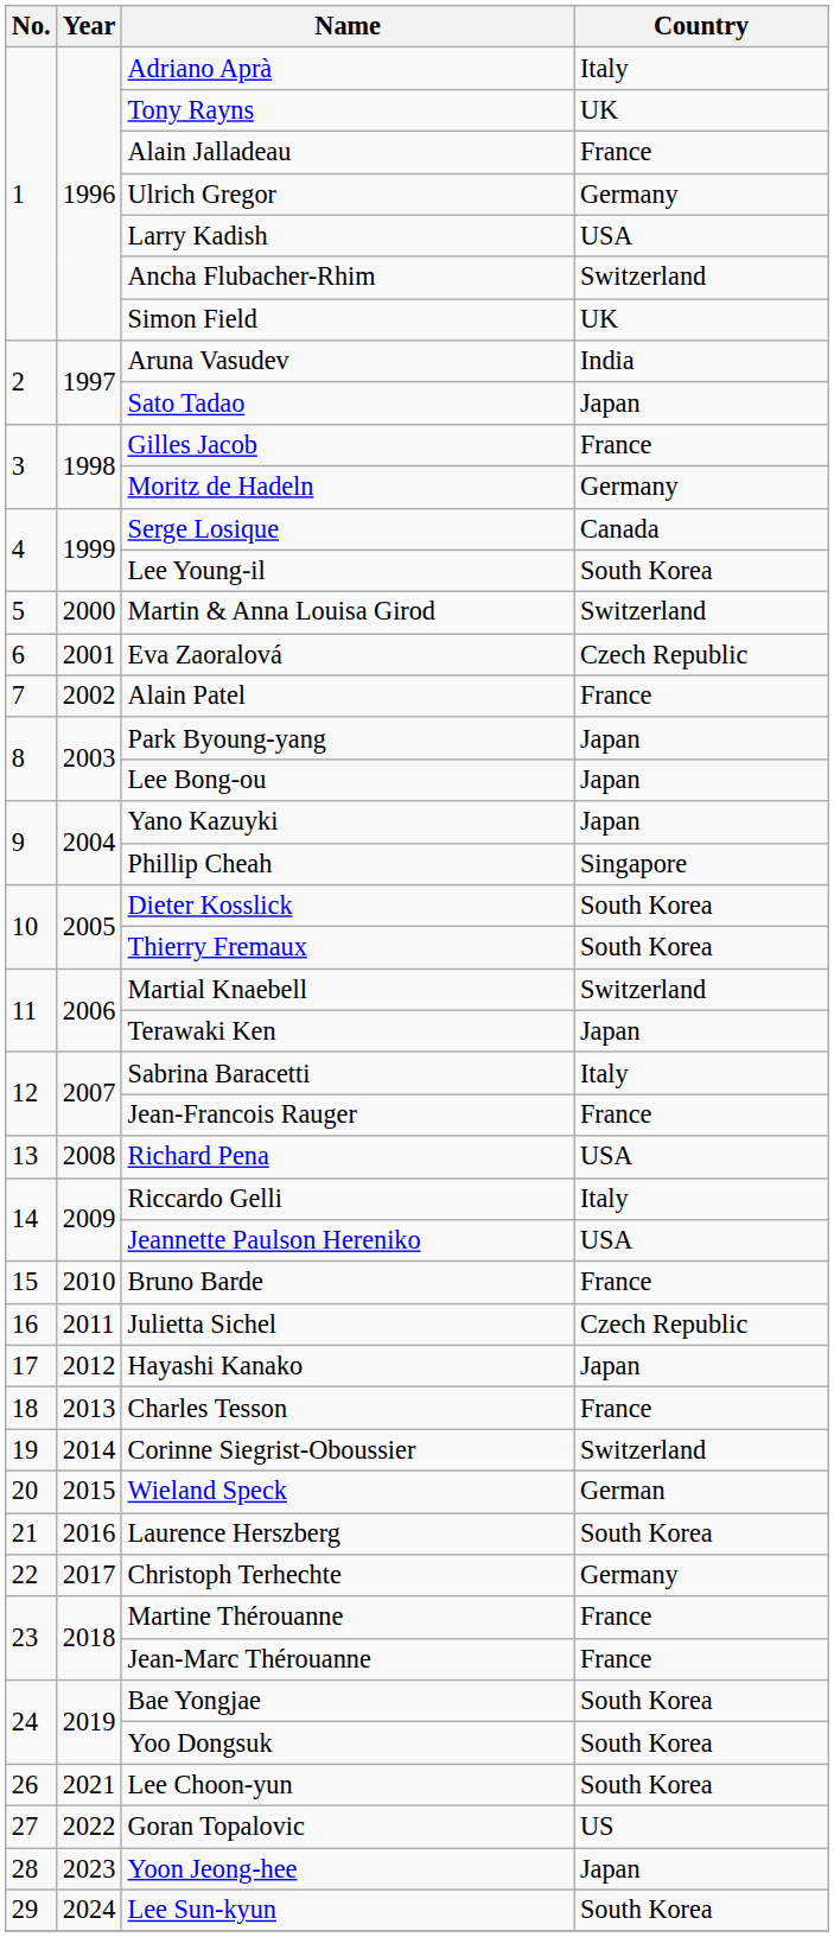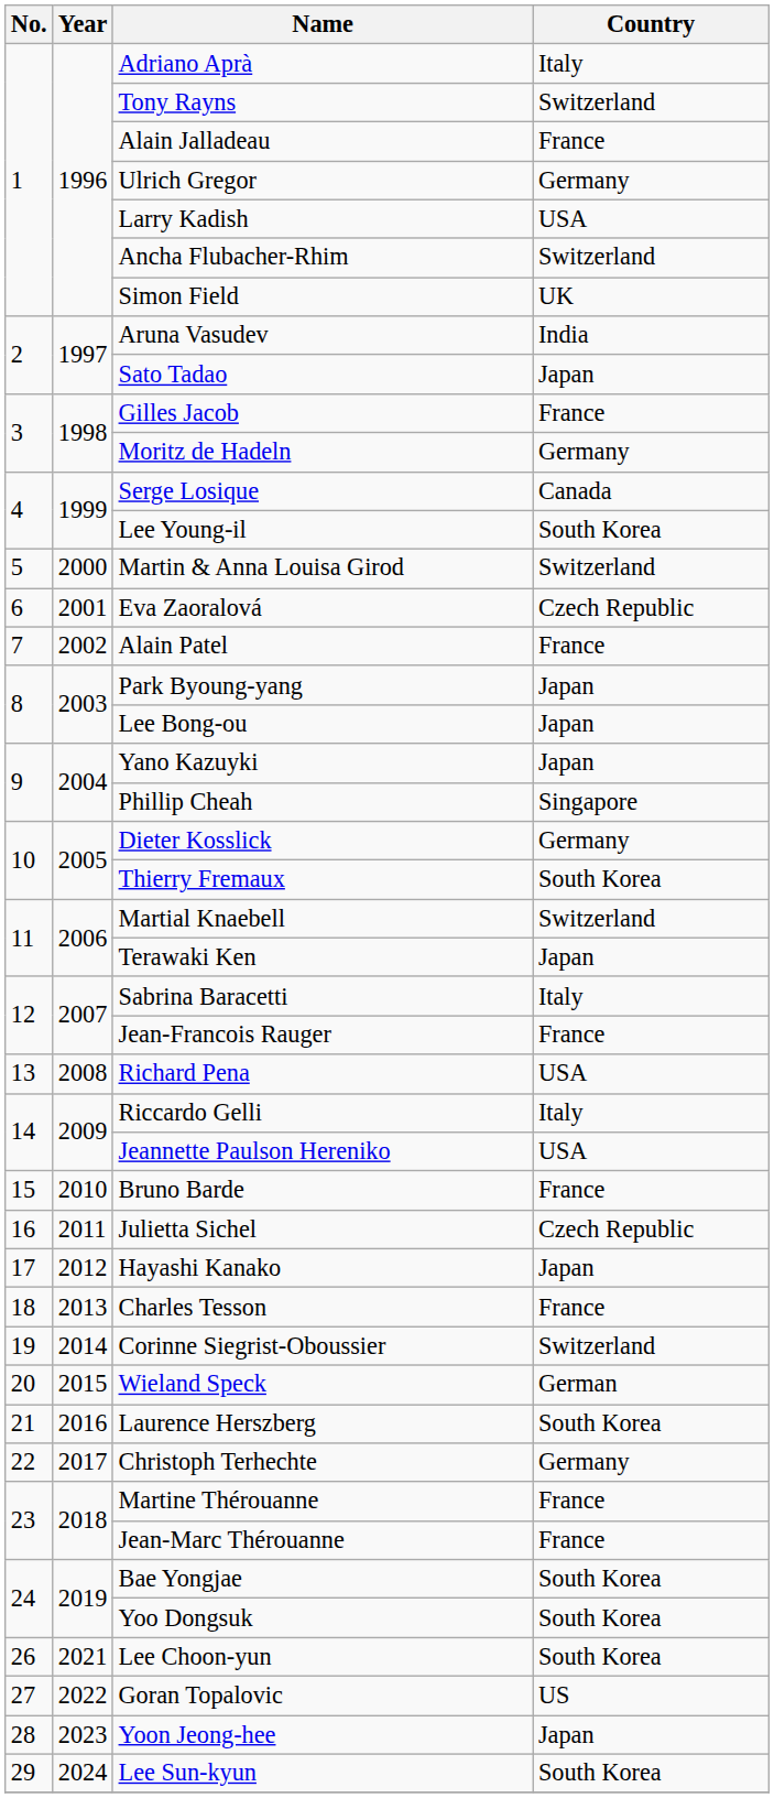Tony Rayns | Country: UK -> Switzerland
Dieter Kosslick | Country: South Korea -> Germany
